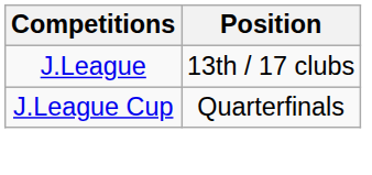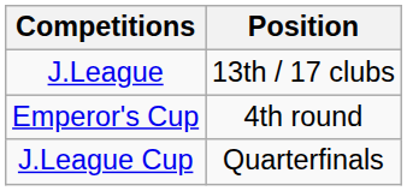+ row: Emperor's Cup | 4th round
